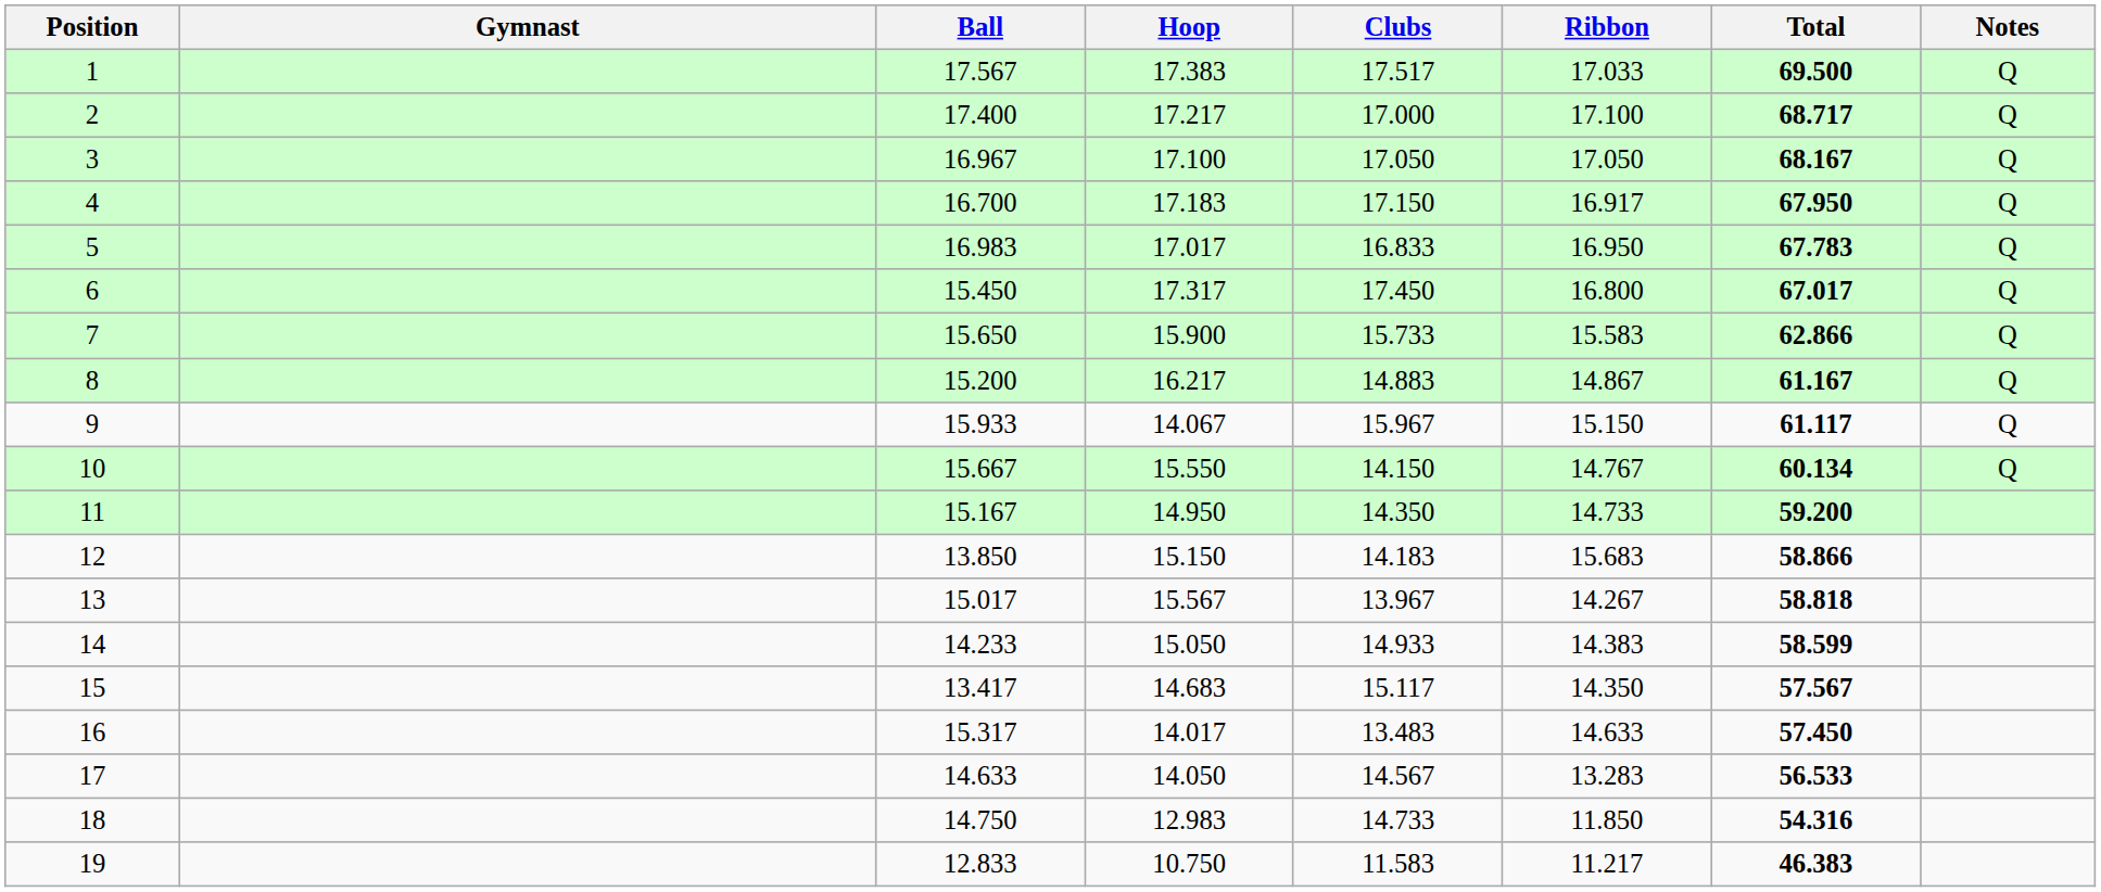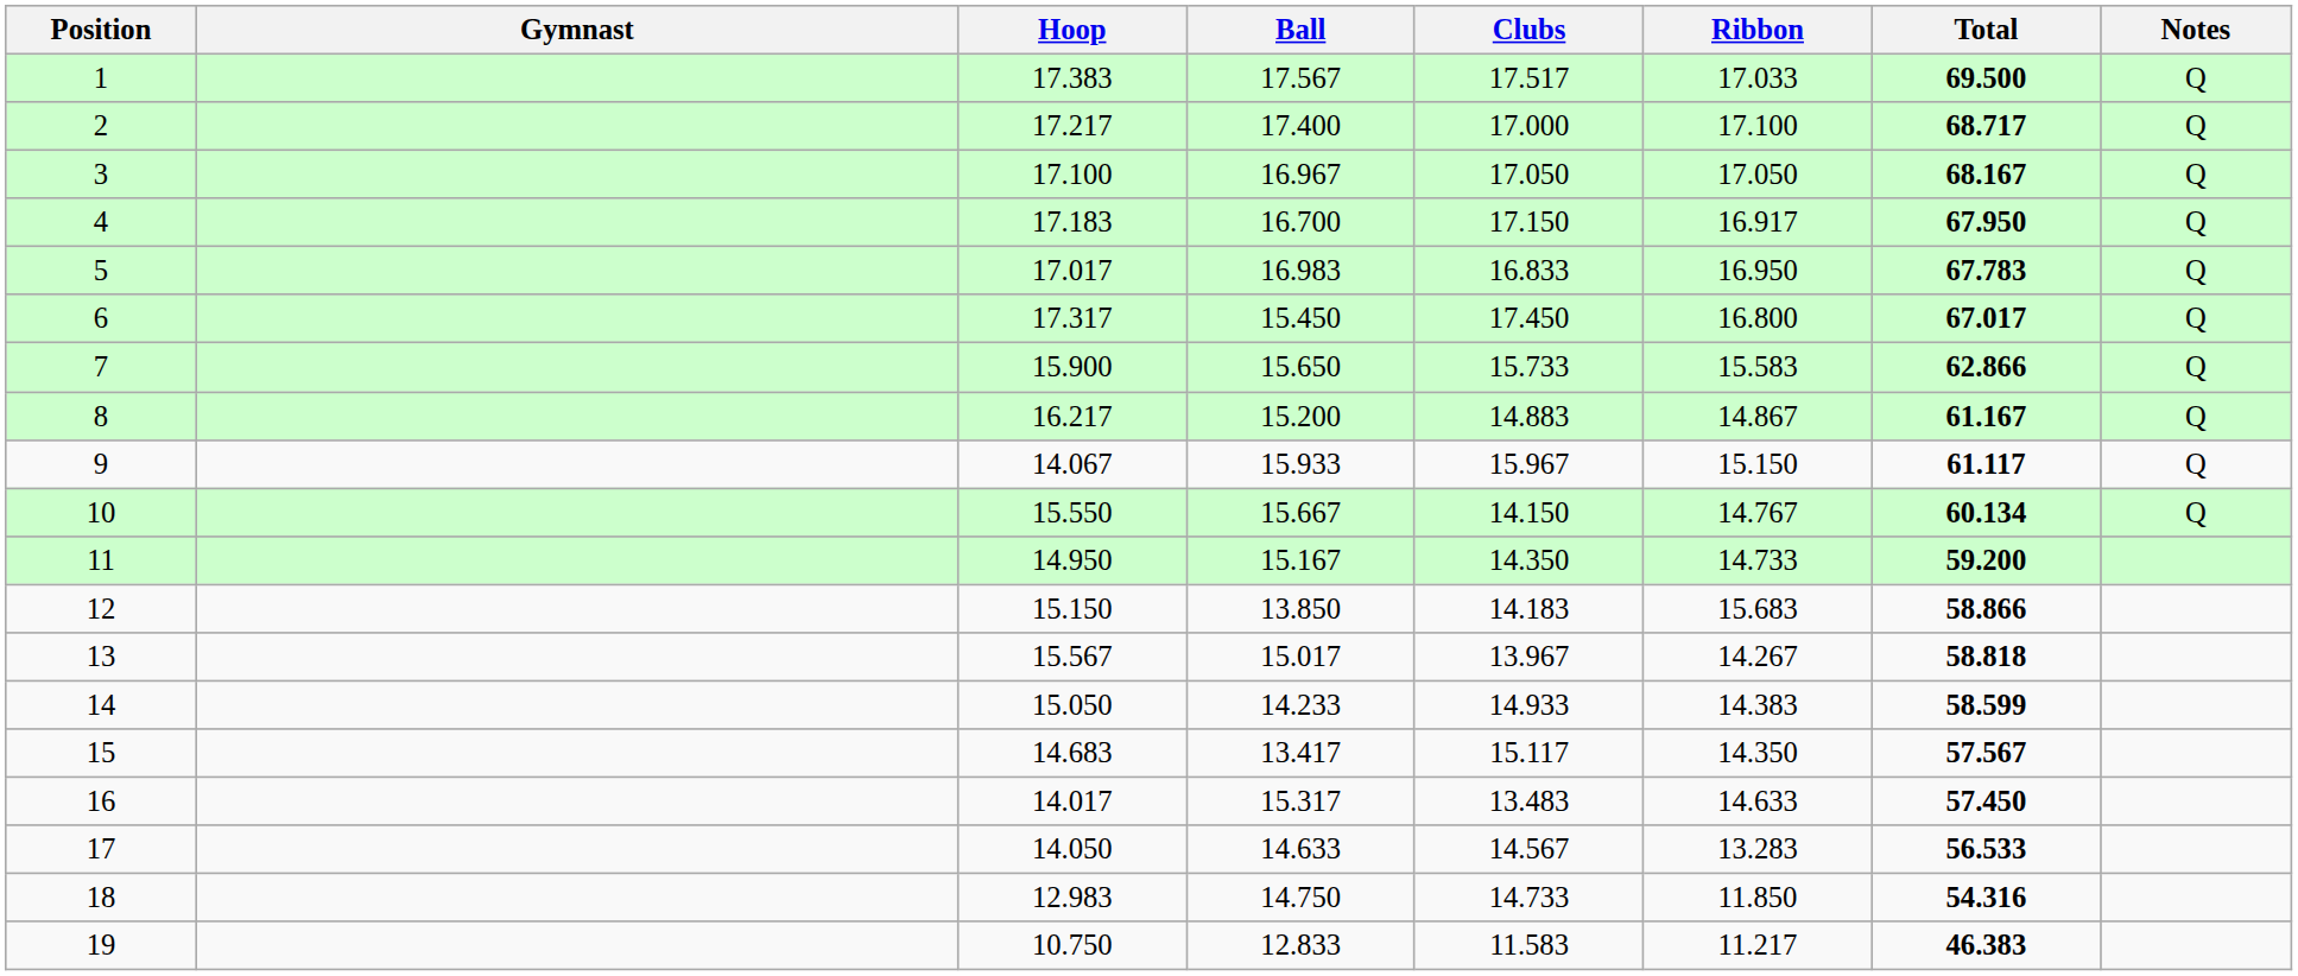columns swapped: Ball <-> Hoop
